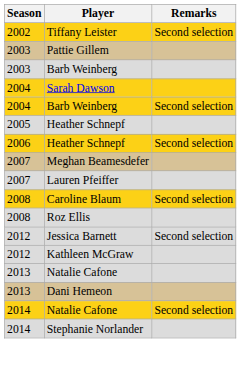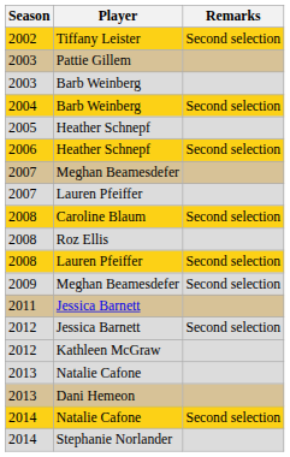- row: 2004 | Sarah Dawson
+ row: 2008 | Lauren Pfeiffer | Second selection
+ row: 2009 | Meghan Beamesdefer | Second selection
+ row: 2011 | Jessica Barnett
